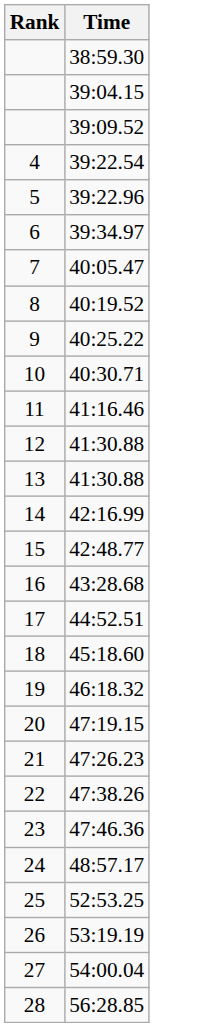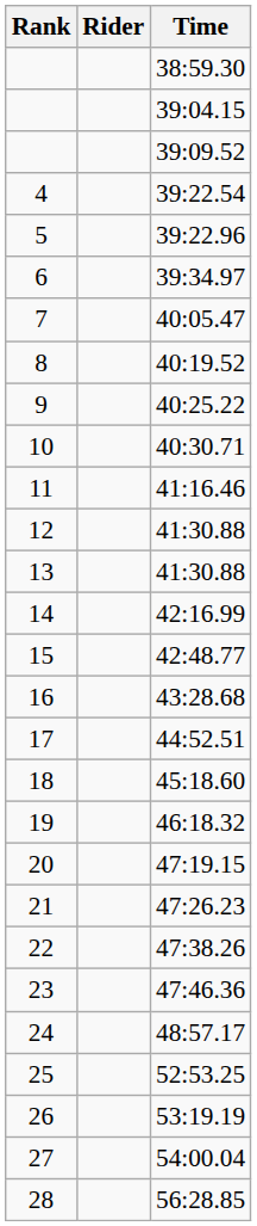+ column: Rider
